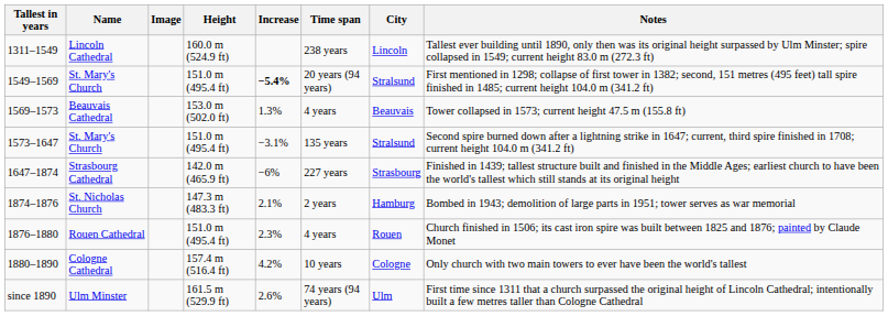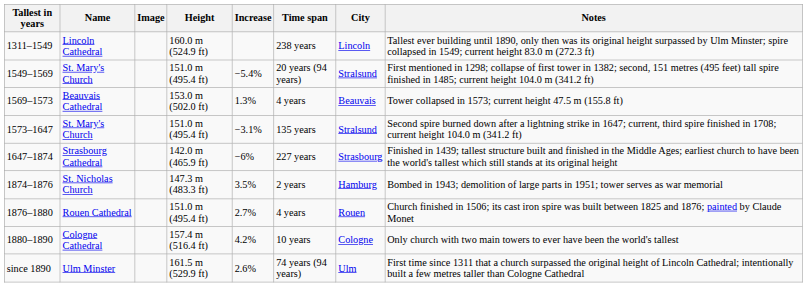1549–1569 | Increase: bold -> normal
1874–1876 | Increase: 2.1% -> 3.5%
1876–1880 | Increase: 2.3% -> 2.7%
